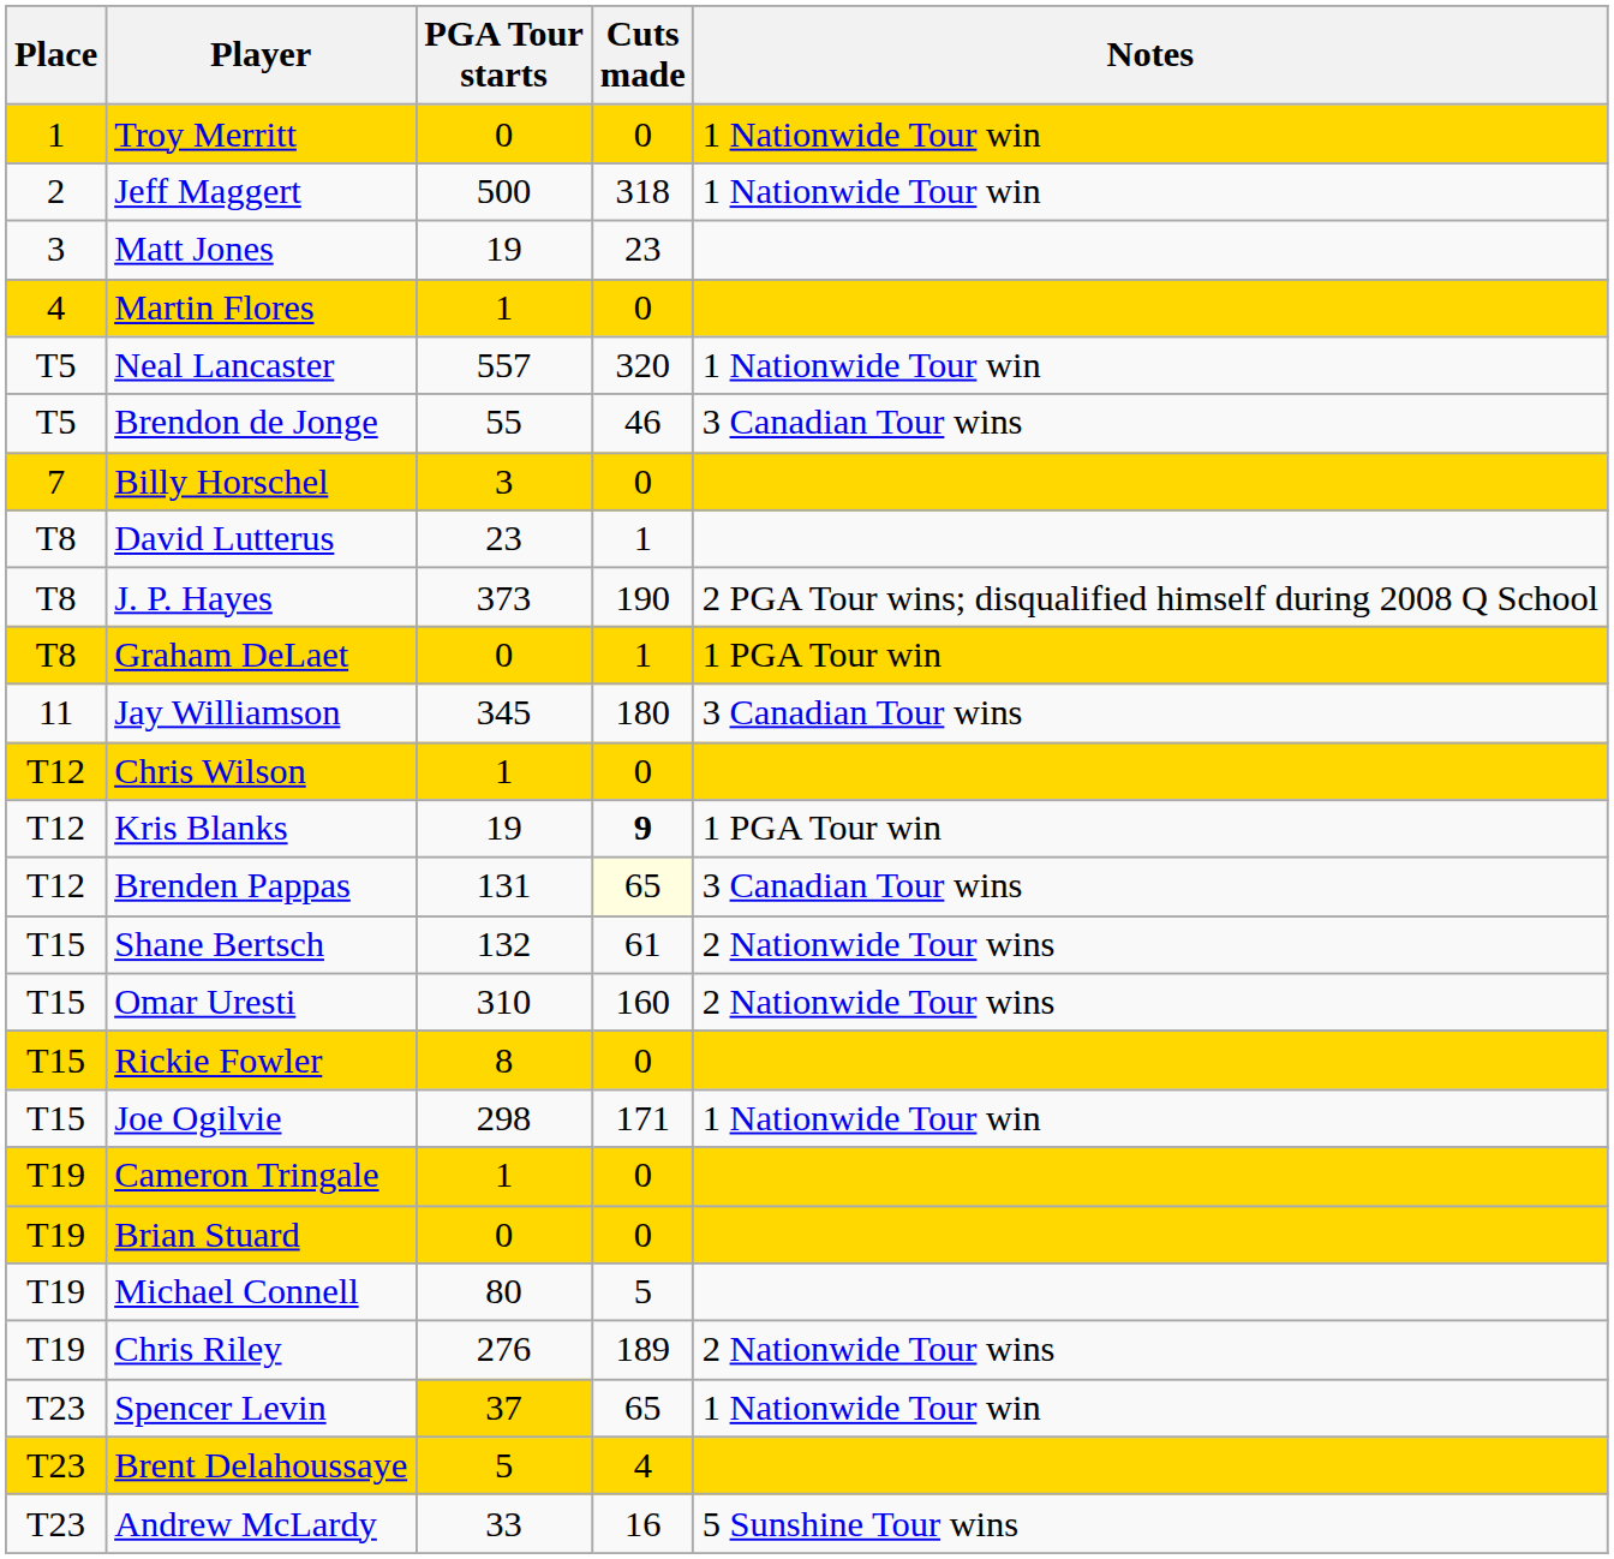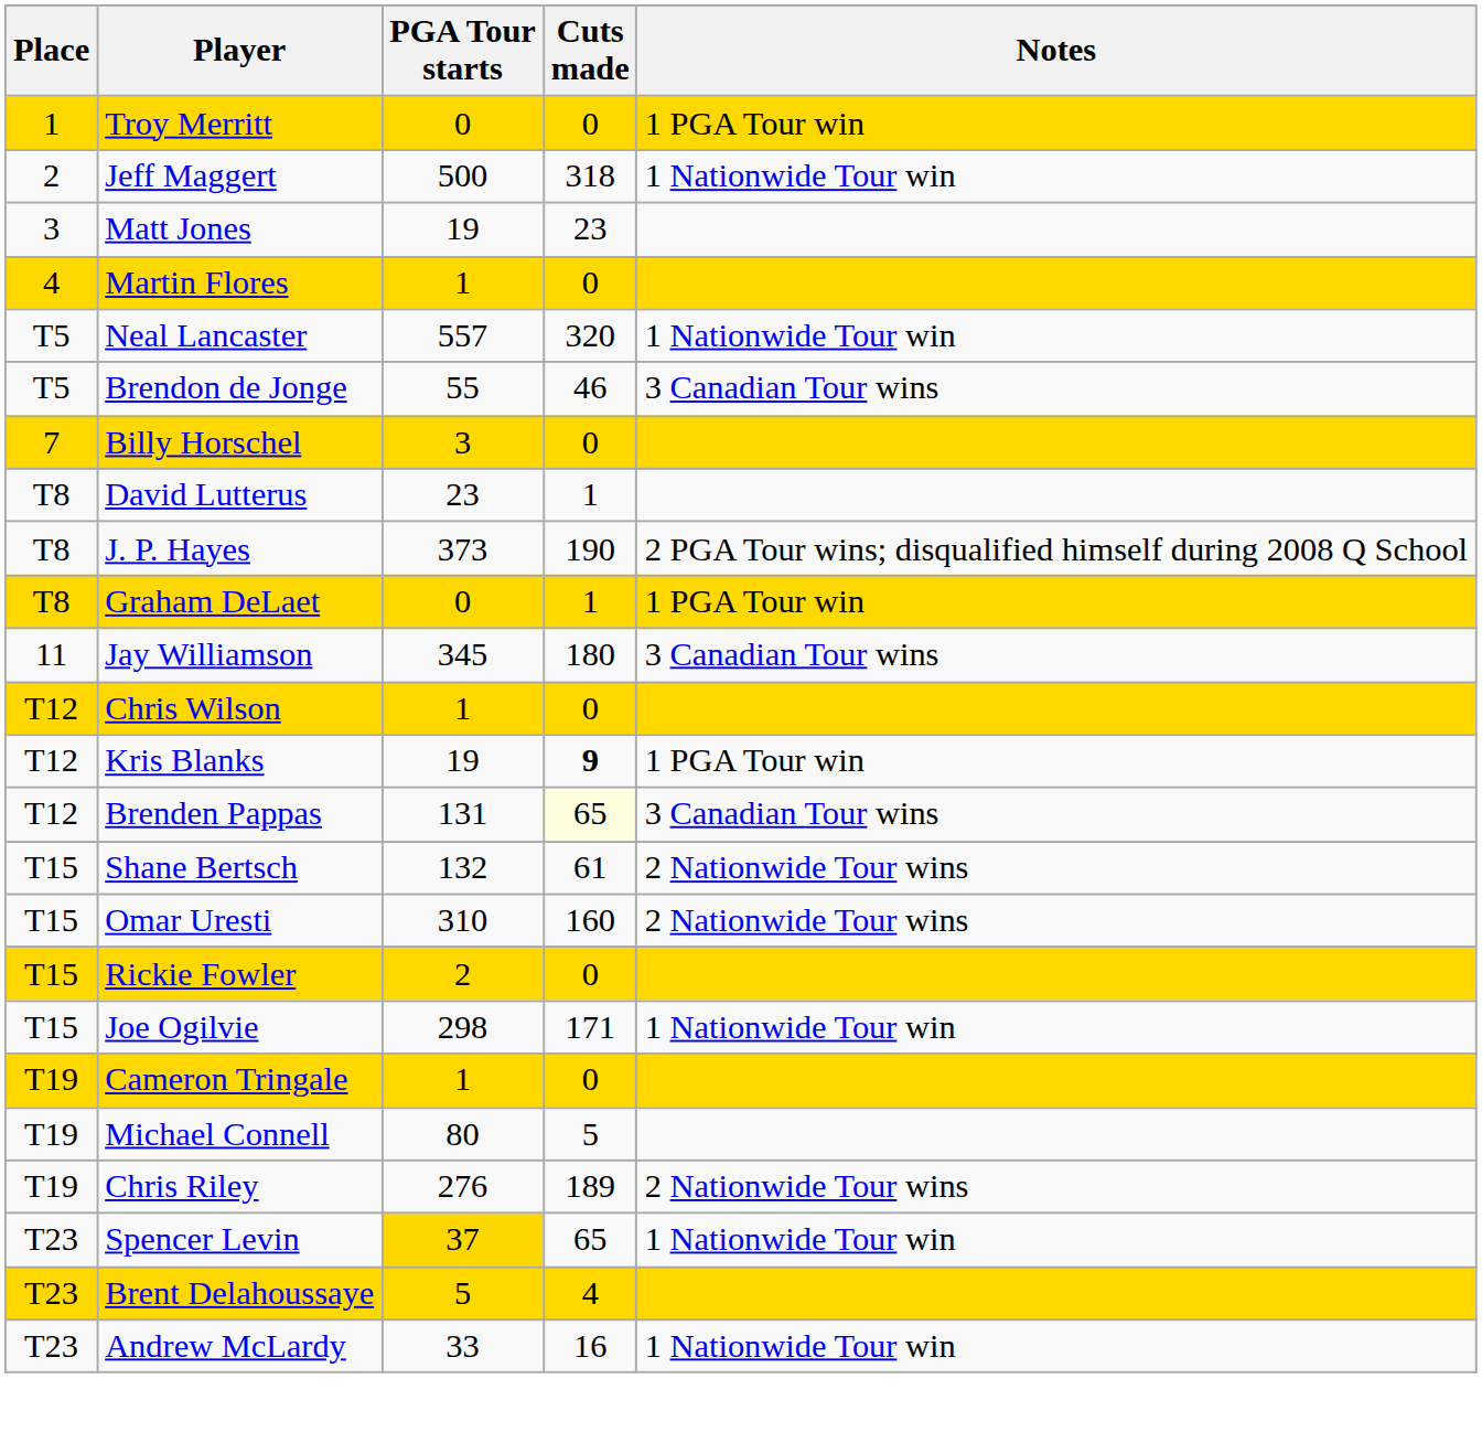Troy Merritt | Notes: 1 Nationwide Tour win -> 1 PGA Tour win
Rickie Fowler | PGA Tour starts: 8 -> 2
- row: T19 | Brian Stuard | 0 | 0
Andrew McLardy | Notes: 5 Sunshine Tour wins -> 1 Nationwide Tour win
